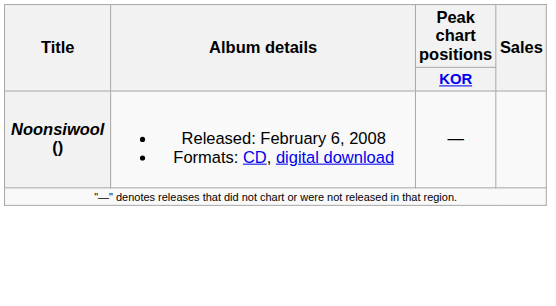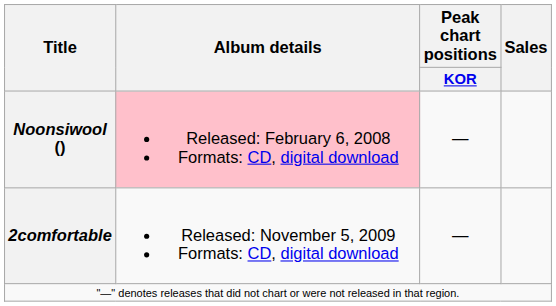Noonsiwool () | Album details: no background -> pink background
+ row: 2comfortable | Released: November 5, 2009 Formats: CD, digital download | —
